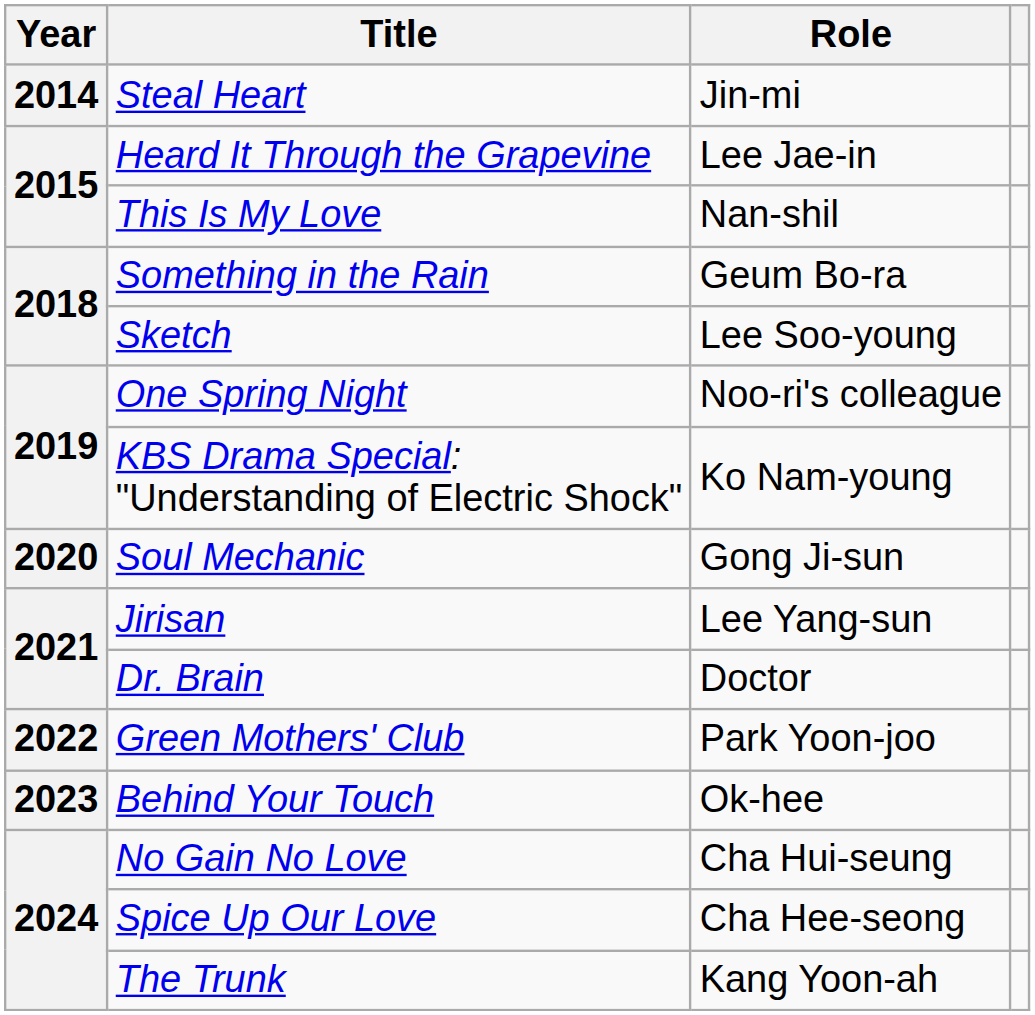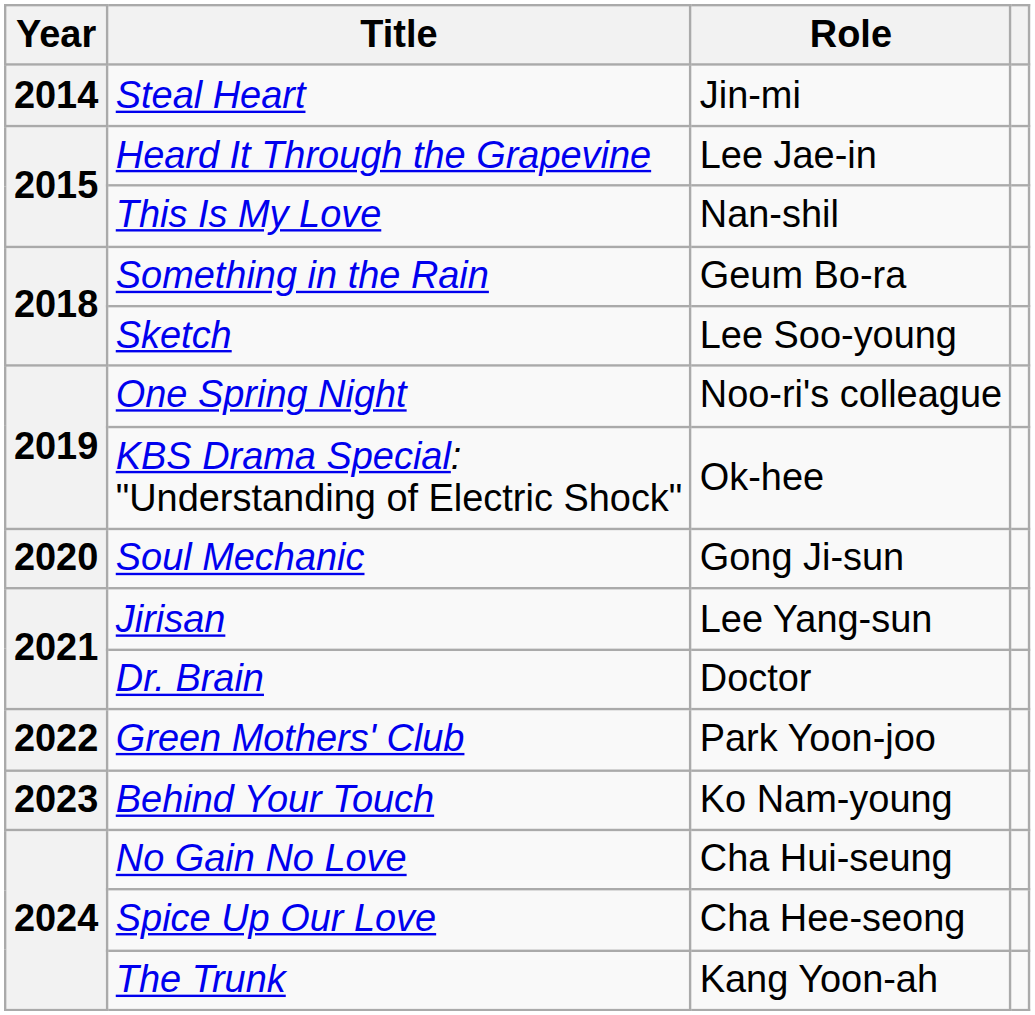KBS Drama Special: "Understanding of Electric Shock" | Role: Ko Nam-young -> Ok-hee
Behind Your Touch | Role: Ok-hee -> Ko Nam-young
